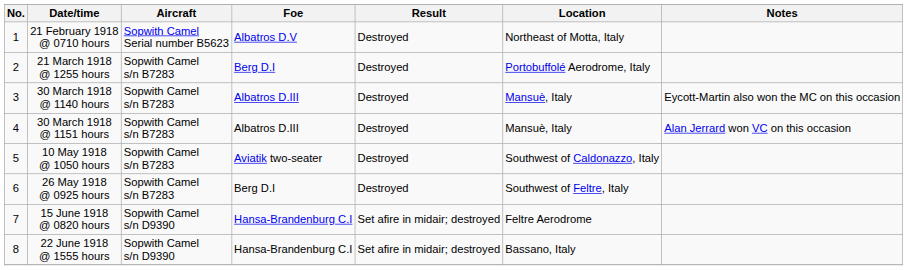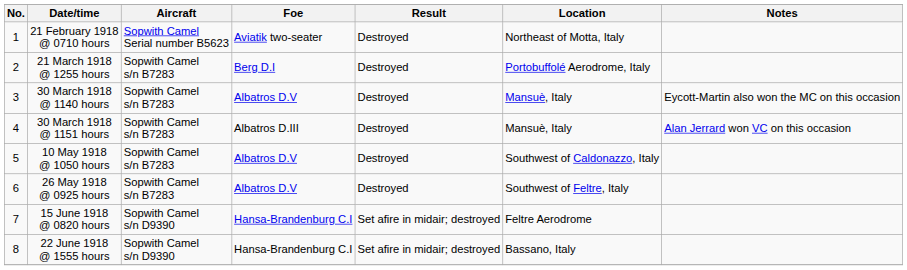21 February 1918 @ 0710 hours | Foe: Albatros D.V -> Aviatik two-seater
30 March 1918 @ 1140 hours | Foe: Albatros D.III -> Albatros D.V
10 May 1918 @ 1050 hours | Foe: Aviatik two-seater -> Albatros D.V
26 May 1918 @ 0925 hours | Foe: Berg D.I -> Albatros D.V
